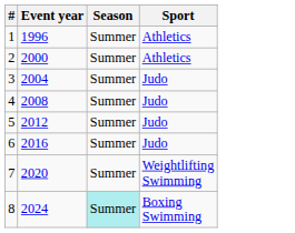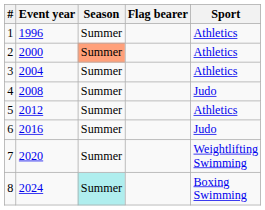+ column: Flag bearer
2 | Season: no background -> lightsalmon background
3 | Sport: Judo -> Athletics
5 | Sport: Judo -> Athletics
